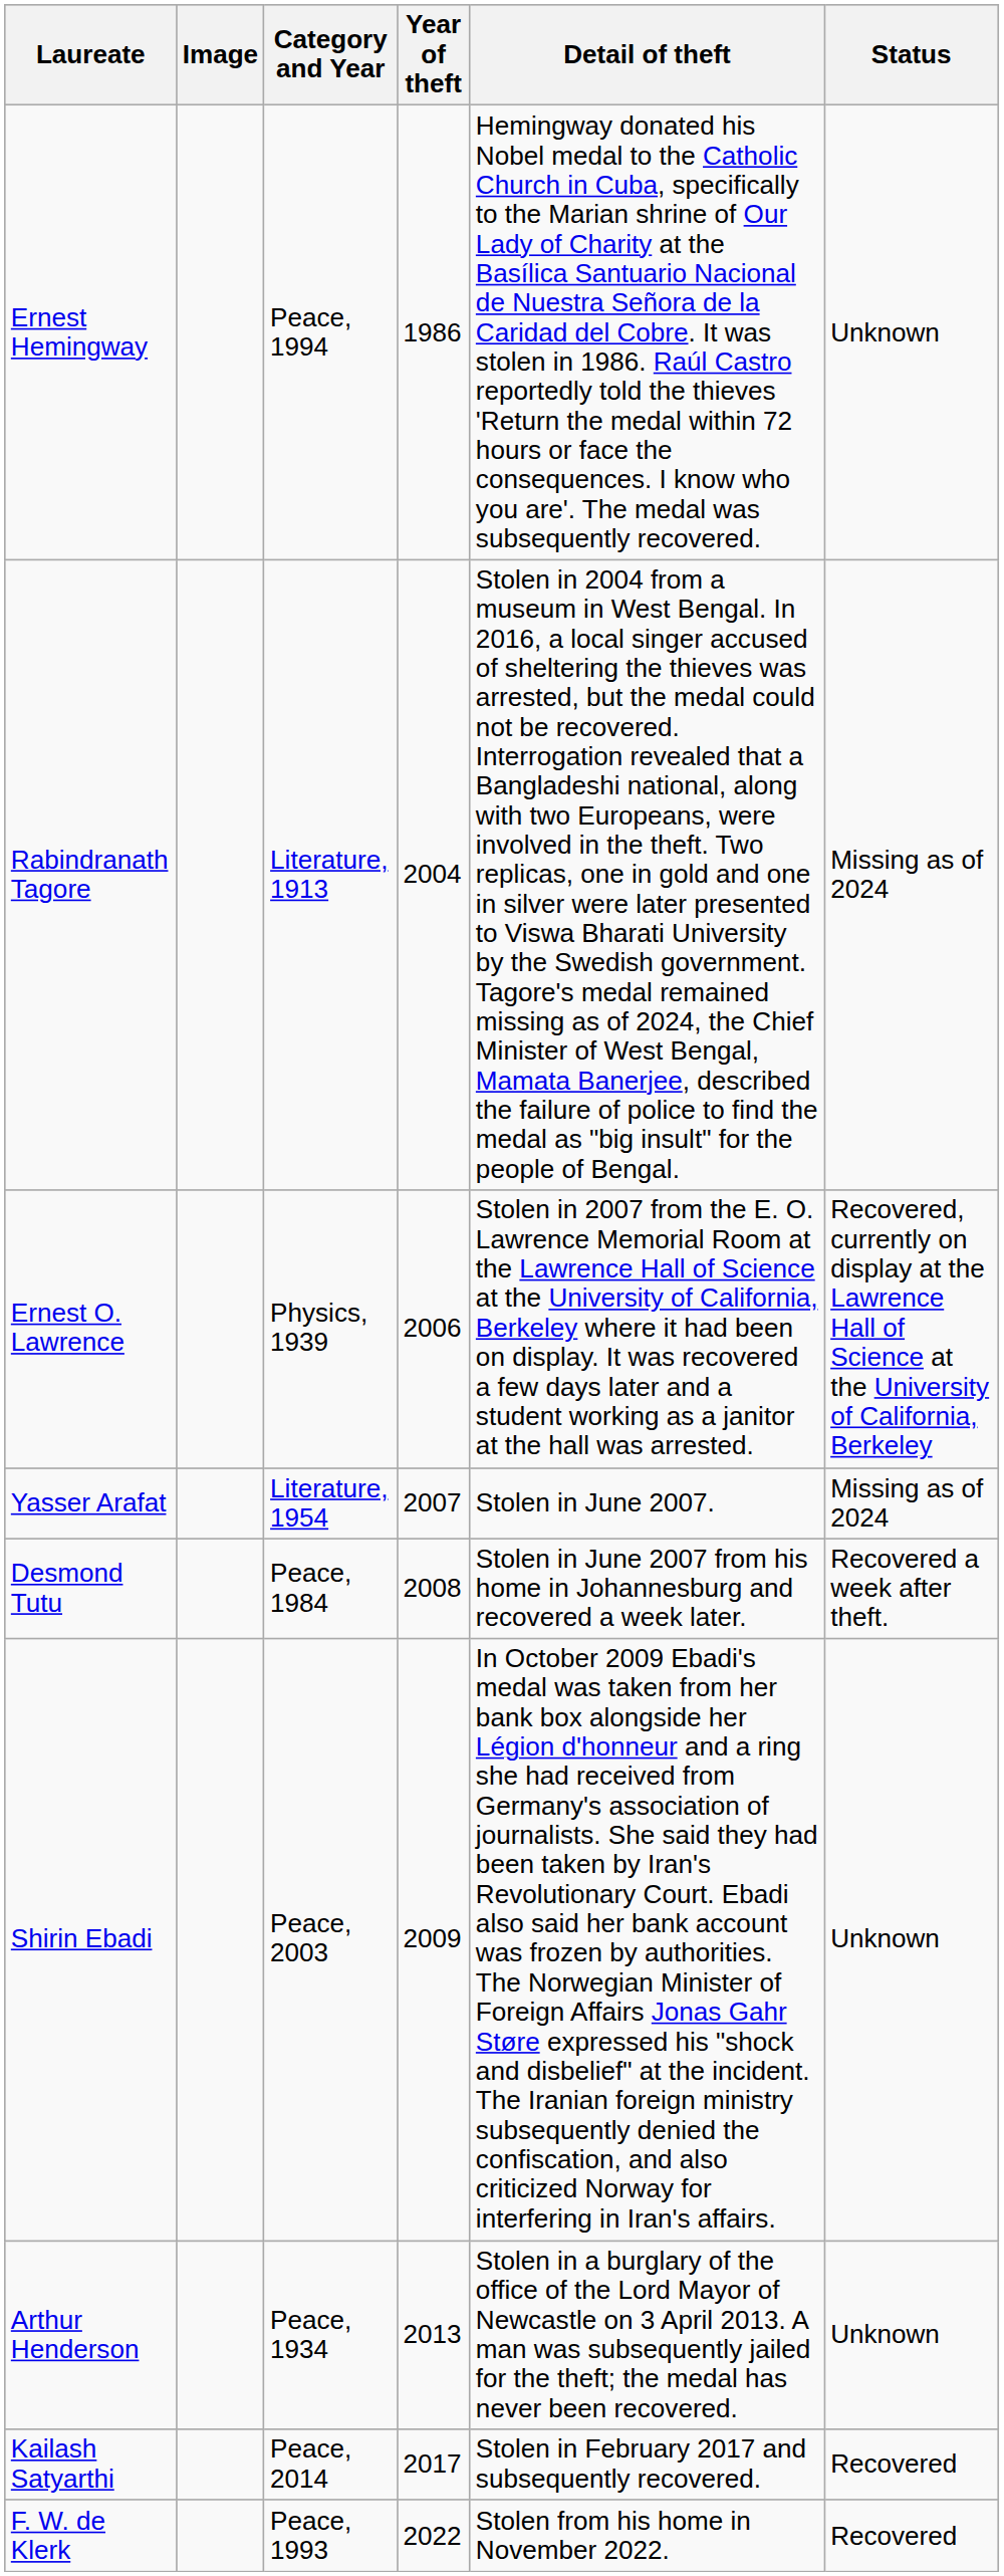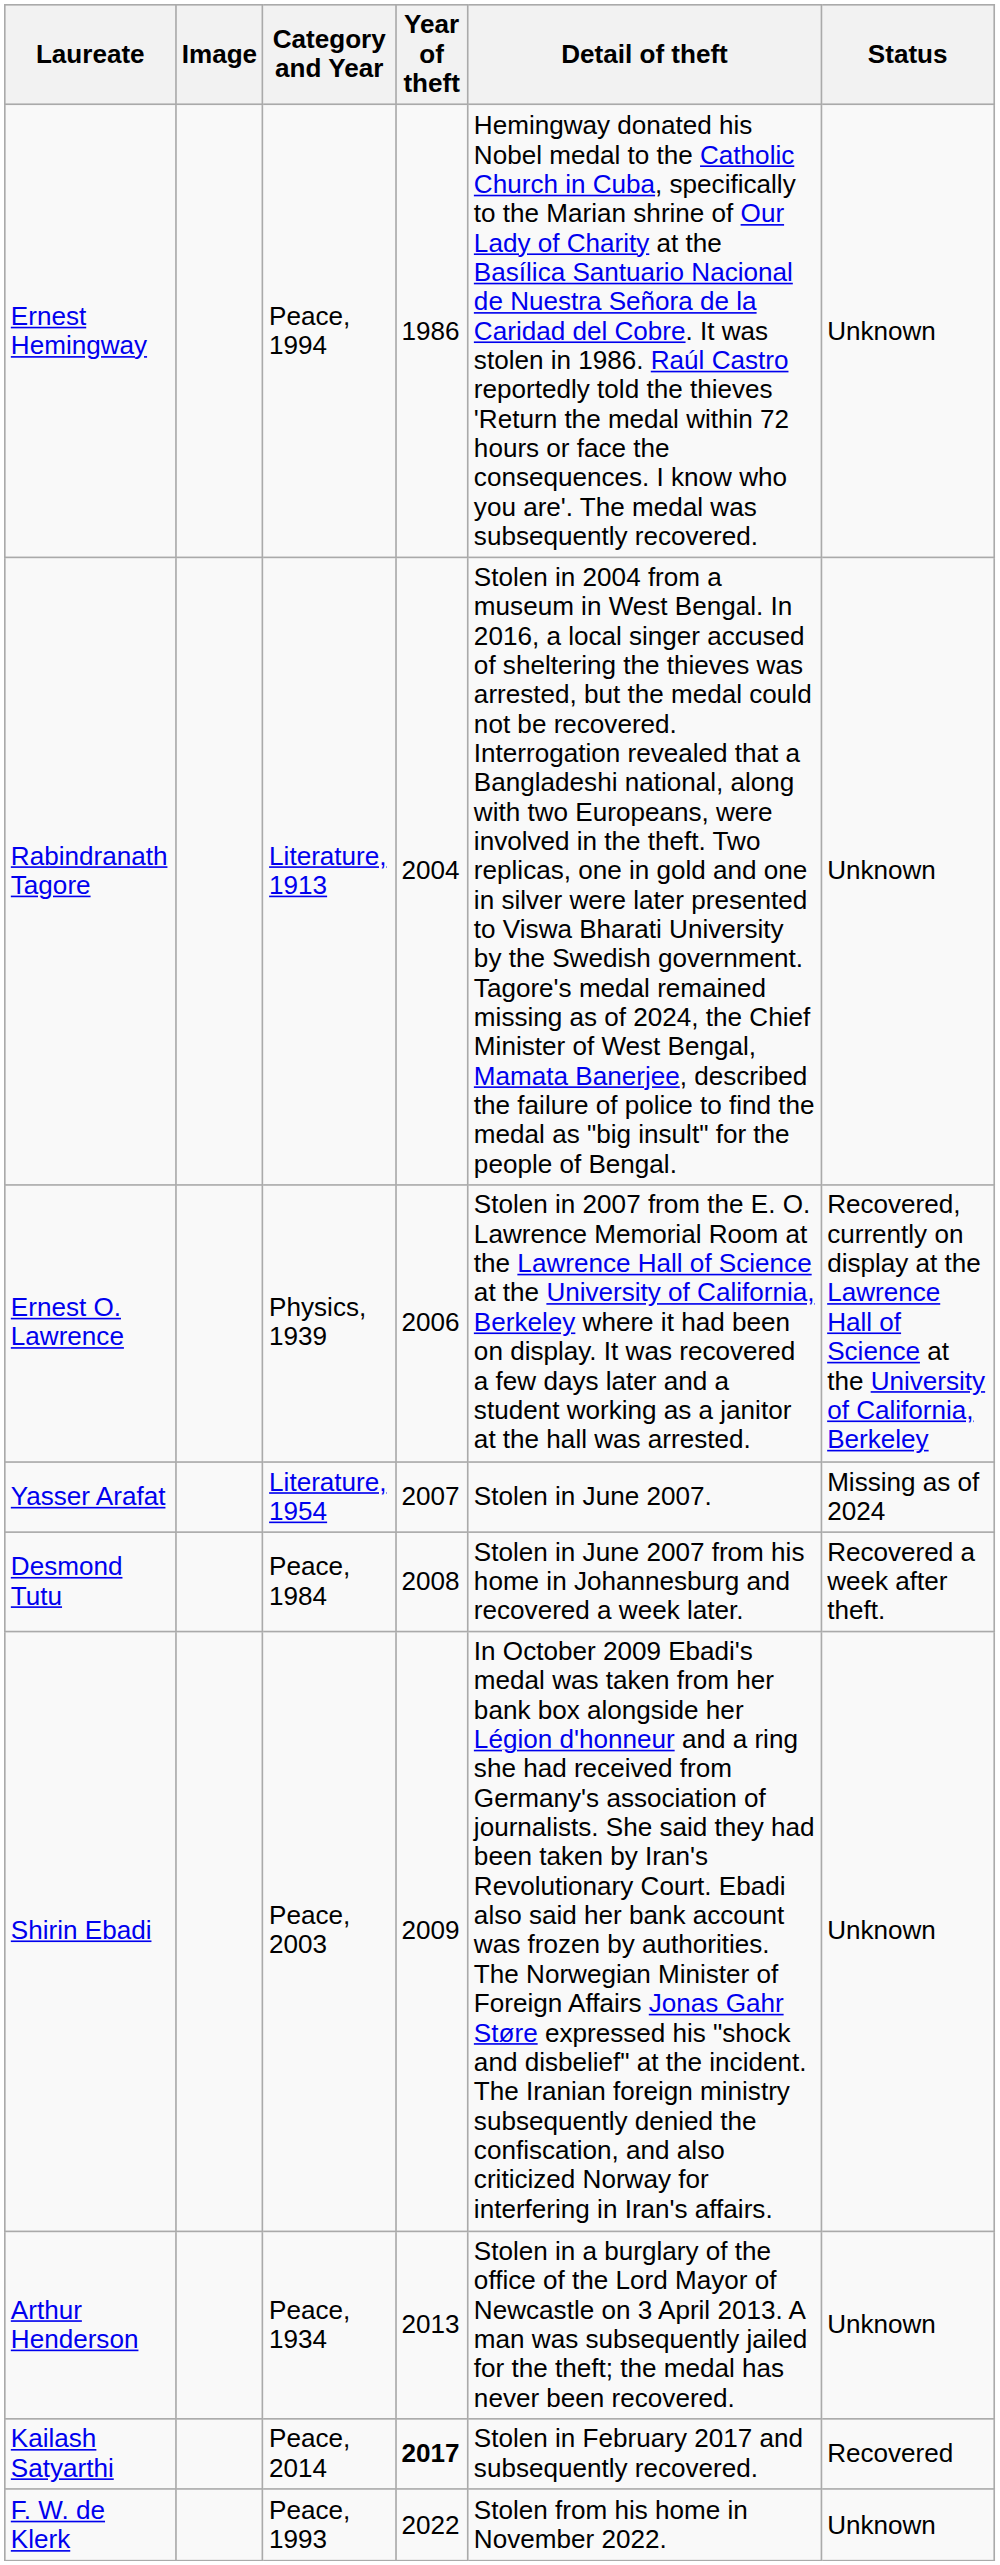Rabindranath Tagore | Status: Missing as of 2024 -> Unknown
Kailash Satyarthi | Year of theft: normal -> bold
F. W. de Klerk | Status: Recovered -> Unknown
